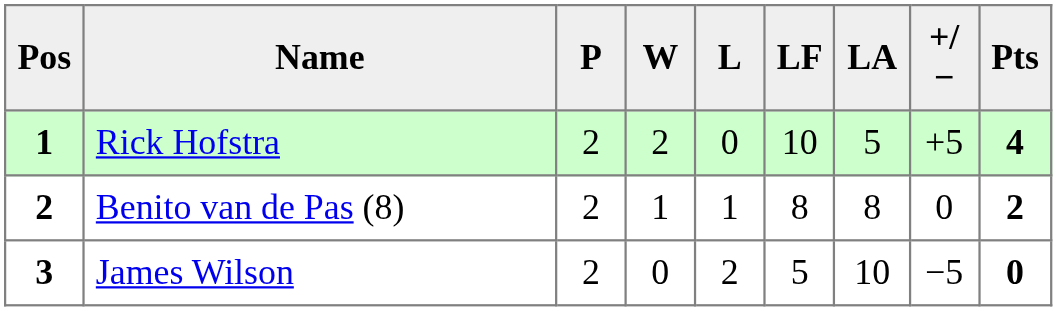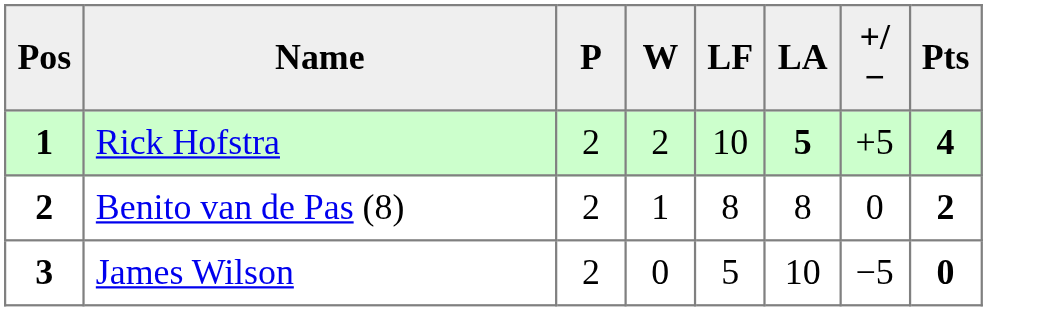- column: L | 0 | 1 | 2
Rick Hofstra | LA: normal -> bold
